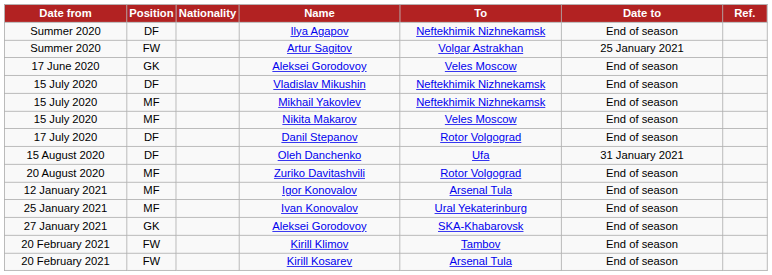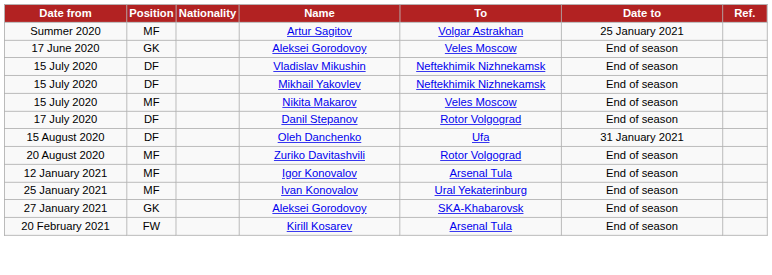- row: Summer 2020 | DF | Ilya Agapov | Neftekhimik Nizhnekamsk | End of season
Artur Sagitov | Position: FW -> MF
Mikhail Yakovlev | Position: MF -> DF
- row: 20 February 2021 | FW | Kirill Klimov | Tambov | End of season
